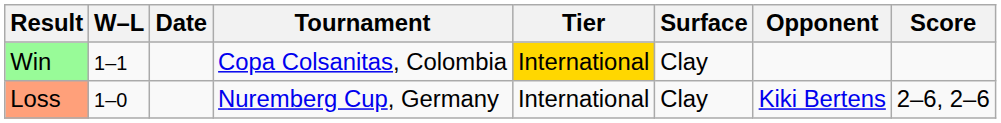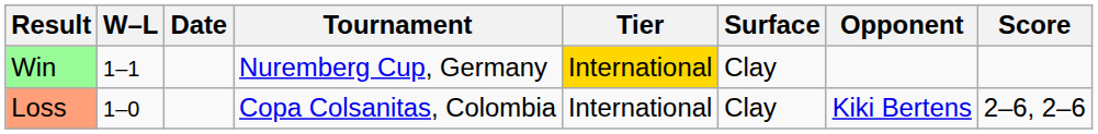Win | Tournament: Copa Colsanitas, Colombia -> Nuremberg Cup, Germany
Loss | Tournament: Nuremberg Cup, Germany -> Copa Colsanitas, Colombia
